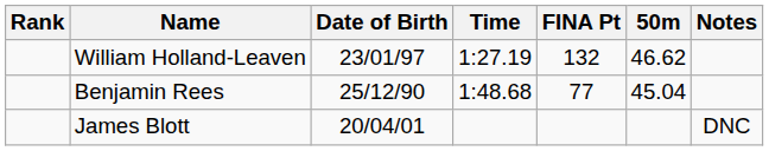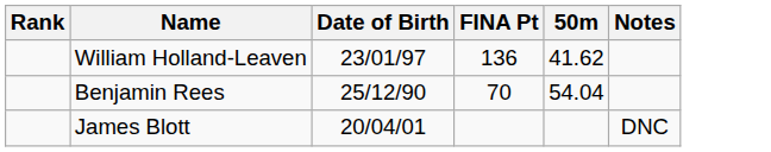- column: Time | 1:27.19 | 1:48.68
William Holland-Leaven | FINA Pt: 132 -> 136
William Holland-Leaven | 50m: 46.62 -> 41.62
Benjamin Rees | FINA Pt: 77 -> 70
Benjamin Rees | 50m: 45.04 -> 54.04
